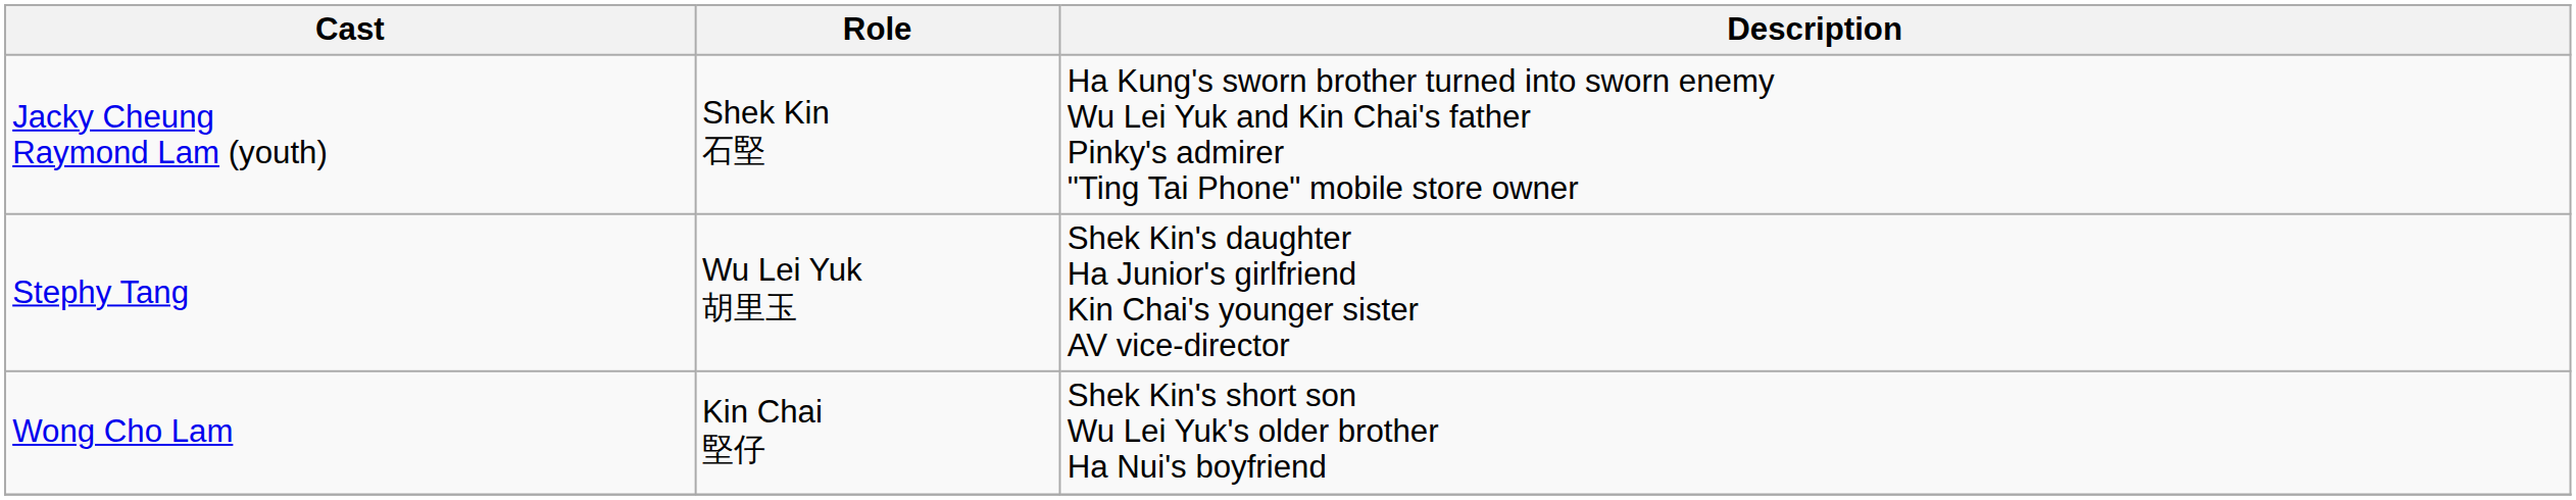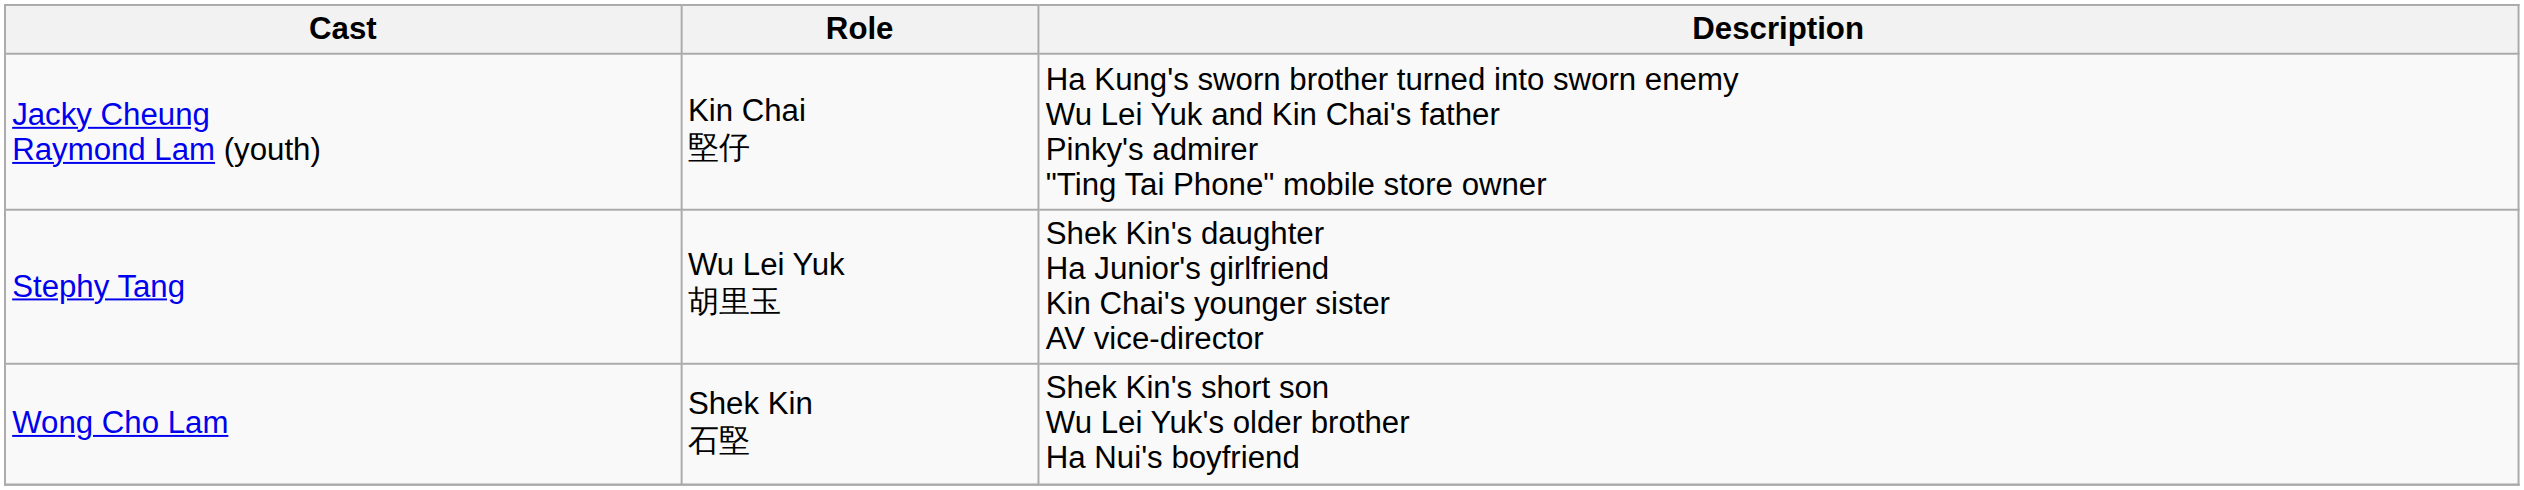Jacky Cheung Raymond Lam (youth) | Role: Shek Kin 石堅 -> Kin Chai 堅仔
Wong Cho Lam | Role: Kin Chai 堅仔 -> Shek Kin 石堅
